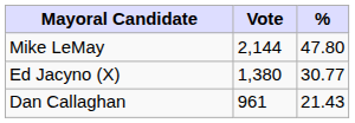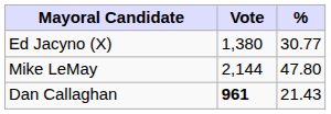rows swapped: Mike LeMay <-> Ed Jacyno (X)
Dan Callaghan | Vote: normal -> bold
